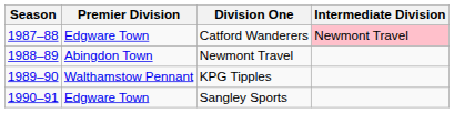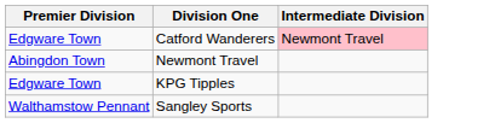- column: Season | 1987–88 | 1988–89 | 1989–90 | 1990–91
KPG Tipples | Premier Division: Walthamstow Pennant -> Edgware Town
Sangley Sports | Premier Division: Edgware Town -> Walthamstow Pennant
